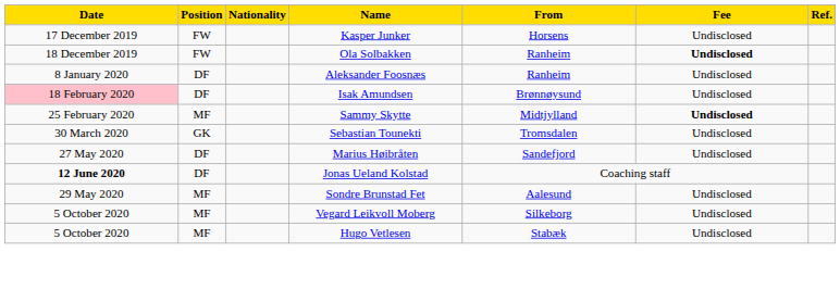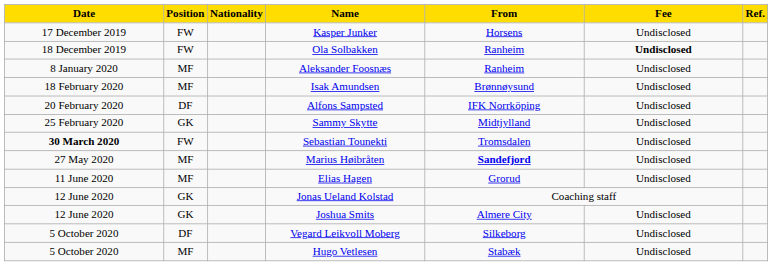Aleksander Foosnæs | Position: DF -> MF
Isak Amundsen | Date: pink background -> no background
Isak Amundsen | Position: DF -> MF
+ row: 20 February 2020 | DF | Alfons Sampsted | IFK Norrköping | Undisclosed
Sammy Skytte | Position: MF -> GK
Sammy Skytte | Fee: bold -> normal
Sebastian Tounekti | Date: normal -> bold
Sebastian Tounekti | Position: GK -> FW
Marius Høibråten | Position: DF -> MF
Marius Høibråten | From: normal -> bold
+ row: 11 June 2020 | MF | Elias Hagen | Grorud | Undisclosed
Jonas Ueland Kolstad | Date: bold -> normal
Jonas Ueland Kolstad | Position: DF -> GK
+ row: 12 June 2020 | GK | Joshua Smits | Almere City | Undisclosed
- row: 29 May 2020 | MF | Sondre Brunstad Fet | Aalesund | Undisclosed
Vegard Leikvoll Moberg | Position: MF -> DF
